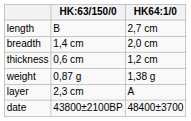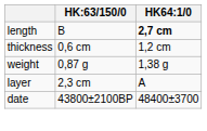length | HK64:1/0: normal -> bold
- row: breadth | 1,4 cm | 2,0 cm
